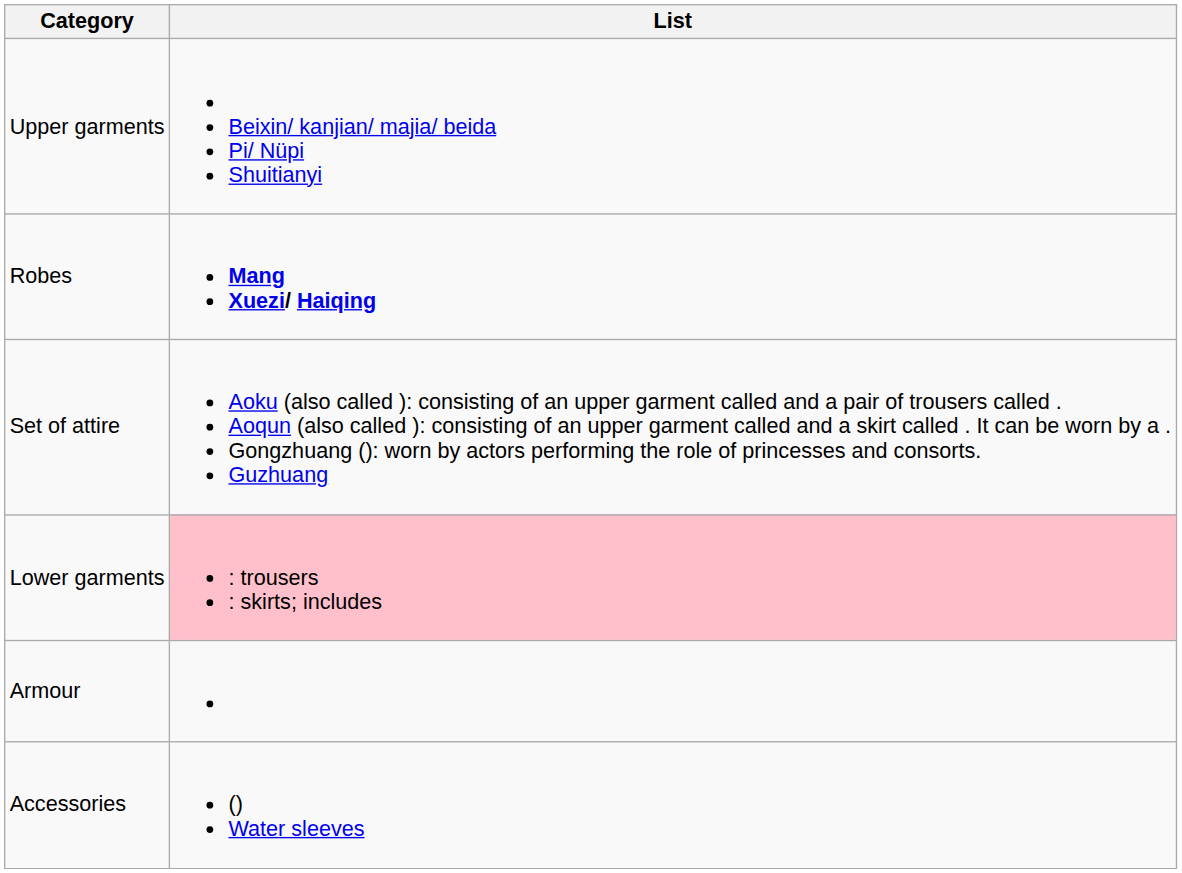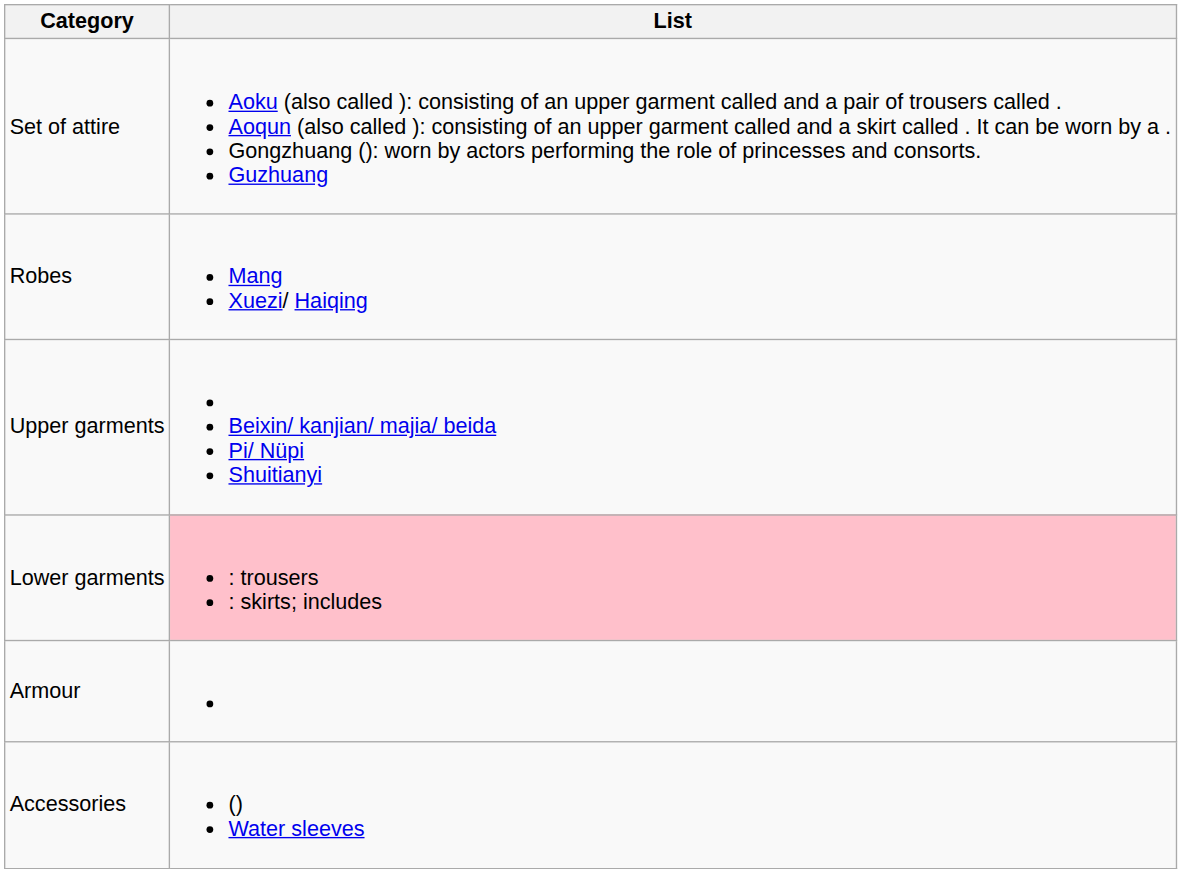rows swapped: Set of attire <-> Upper garments
Robes | List: bold -> normal
